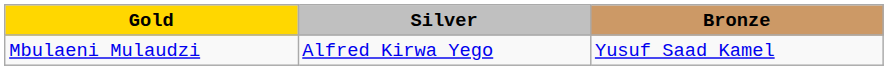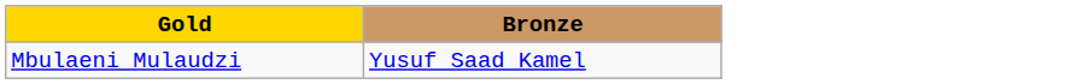- column: Silver | Alfred Kirwa Yego
